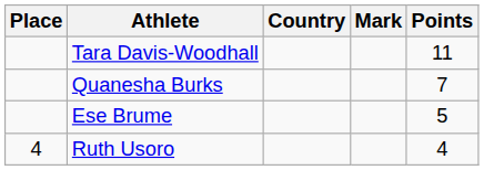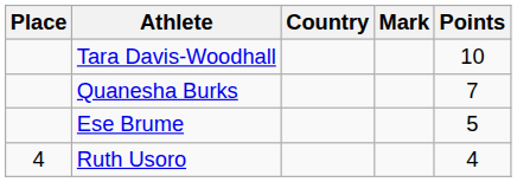Tara Davis-Woodhall | Points: 11 -> 10
